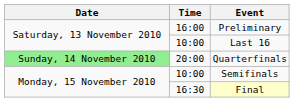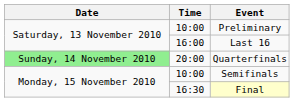Preliminary | Time: 16:00 -> 10:00
Last 16 | Time: 10:00 -> 16:00
